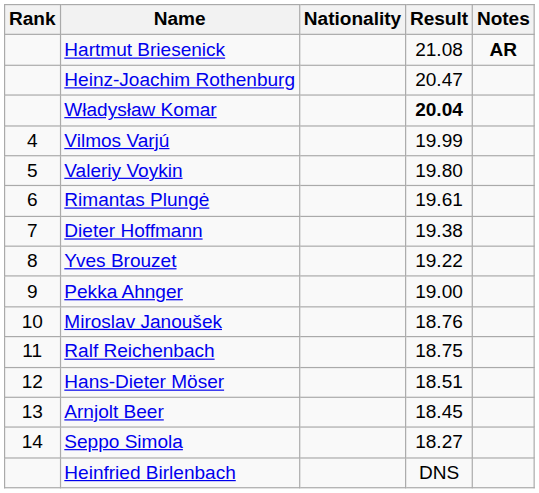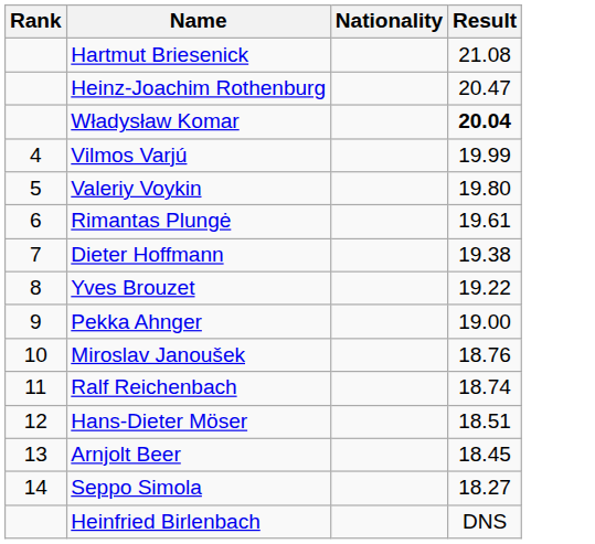- column: Notes | AR
Ralf Reichenbach | Result: 18.75 -> 18.74
